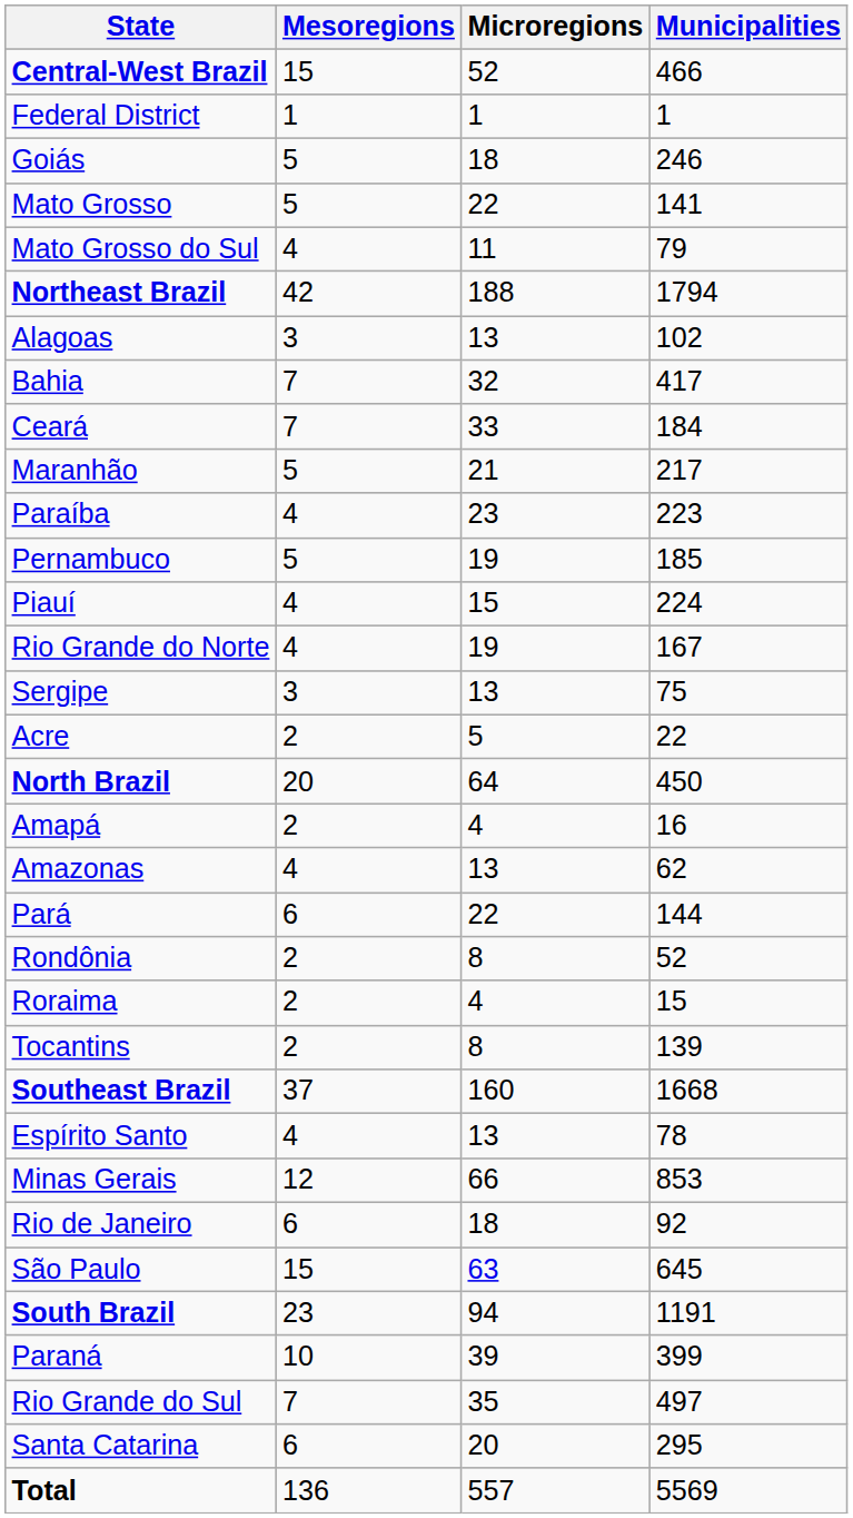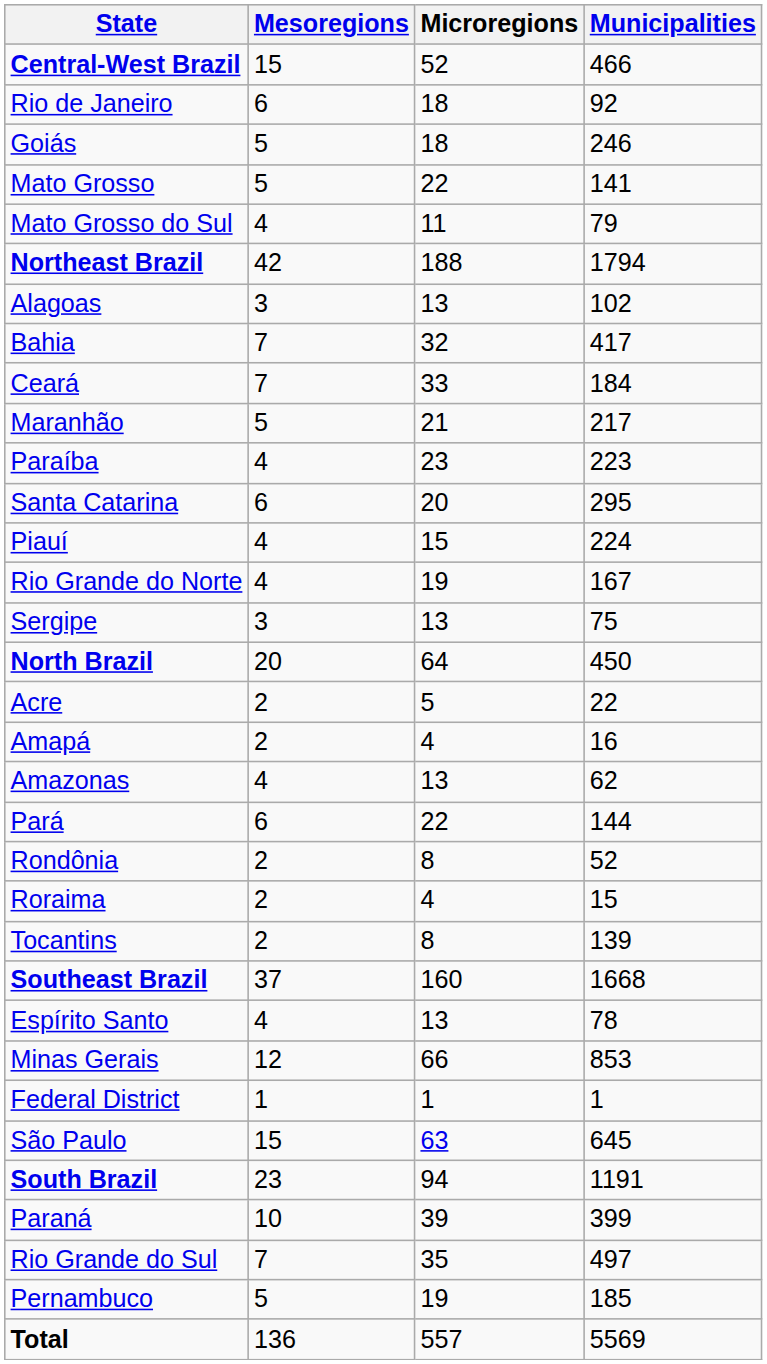rows swapped: Federal District <-> Rio de Janeiro
rows swapped: Pernambuco <-> Santa Catarina
rows swapped: North Brazil <-> Acre
